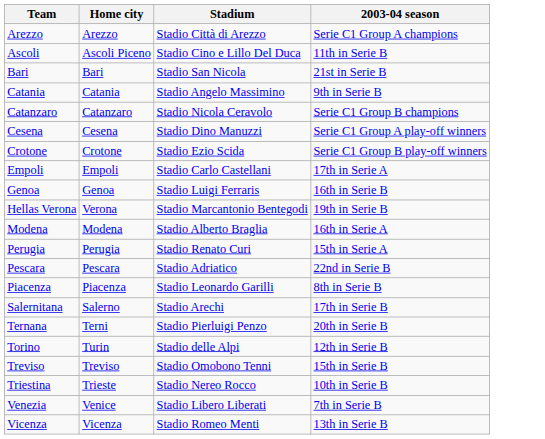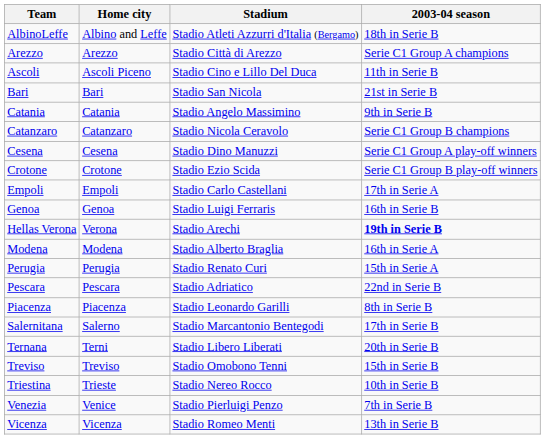+ row: AlbinoLeffe | Albino and Leffe | Stadio Atleti Azzurri d'Italia (Bergamo) | 18th in Serie B
Hellas Verona | Stadium: Stadio Marcantonio Bentegodi -> Stadio Arechi
Hellas Verona | 2003-04 season: normal -> bold
Salernitana | Stadium: Stadio Arechi -> Stadio Marcantonio Bentegodi
Ternana | Stadium: Stadio Pierluigi Penzo -> Stadio Libero Liberati
- row: Torino | Turin | Stadio delle Alpi | 12th in Serie B
Venezia | Stadium: Stadio Libero Liberati -> Stadio Pierluigi Penzo
